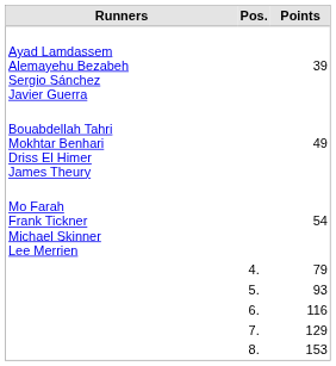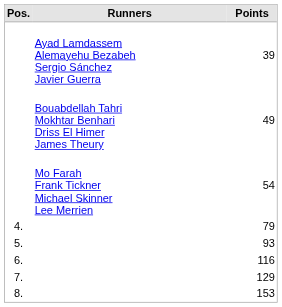columns swapped: Pos. <-> Runners
